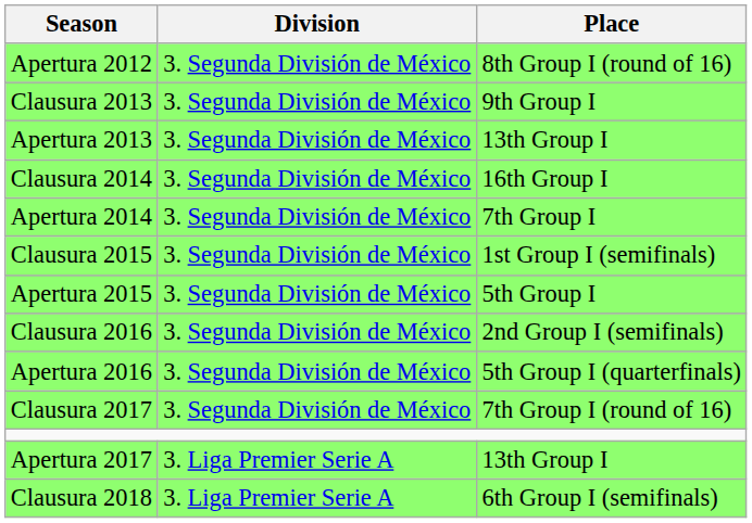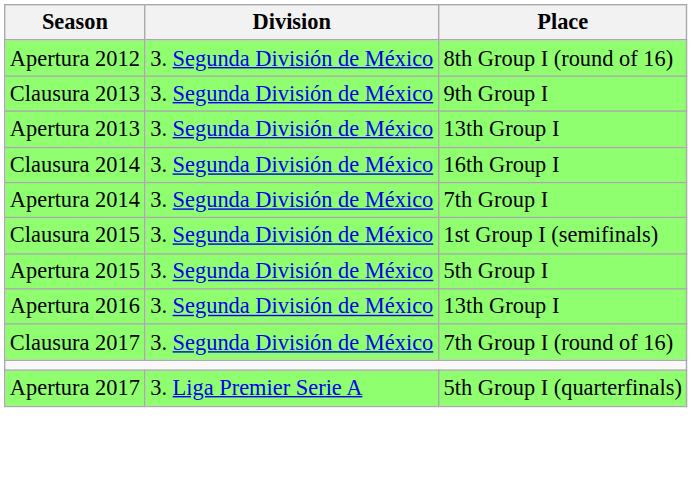- row: Clausura 2016 | 3. Segunda División de México | 2nd Group I (semifinals)
Apertura 2016 | Place: 5th Group I (quarterfinals) -> 13th Group I
Apertura 2017 | Place: 13th Group I -> 5th Group I (quarterfinals)
- row: Clausura 2018 | 3. Liga Premier Serie A | 6th Group I (semifinals)
